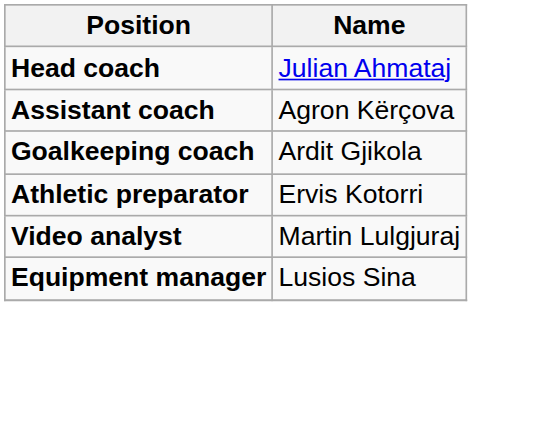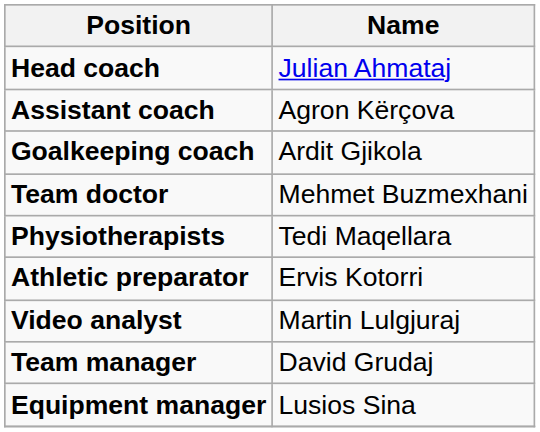+ row: Team doctor | Mehmet Buzmexhani
+ row: Physiotherapists | Tedi Maqellara
+ row: Team manager | David Grudaj
